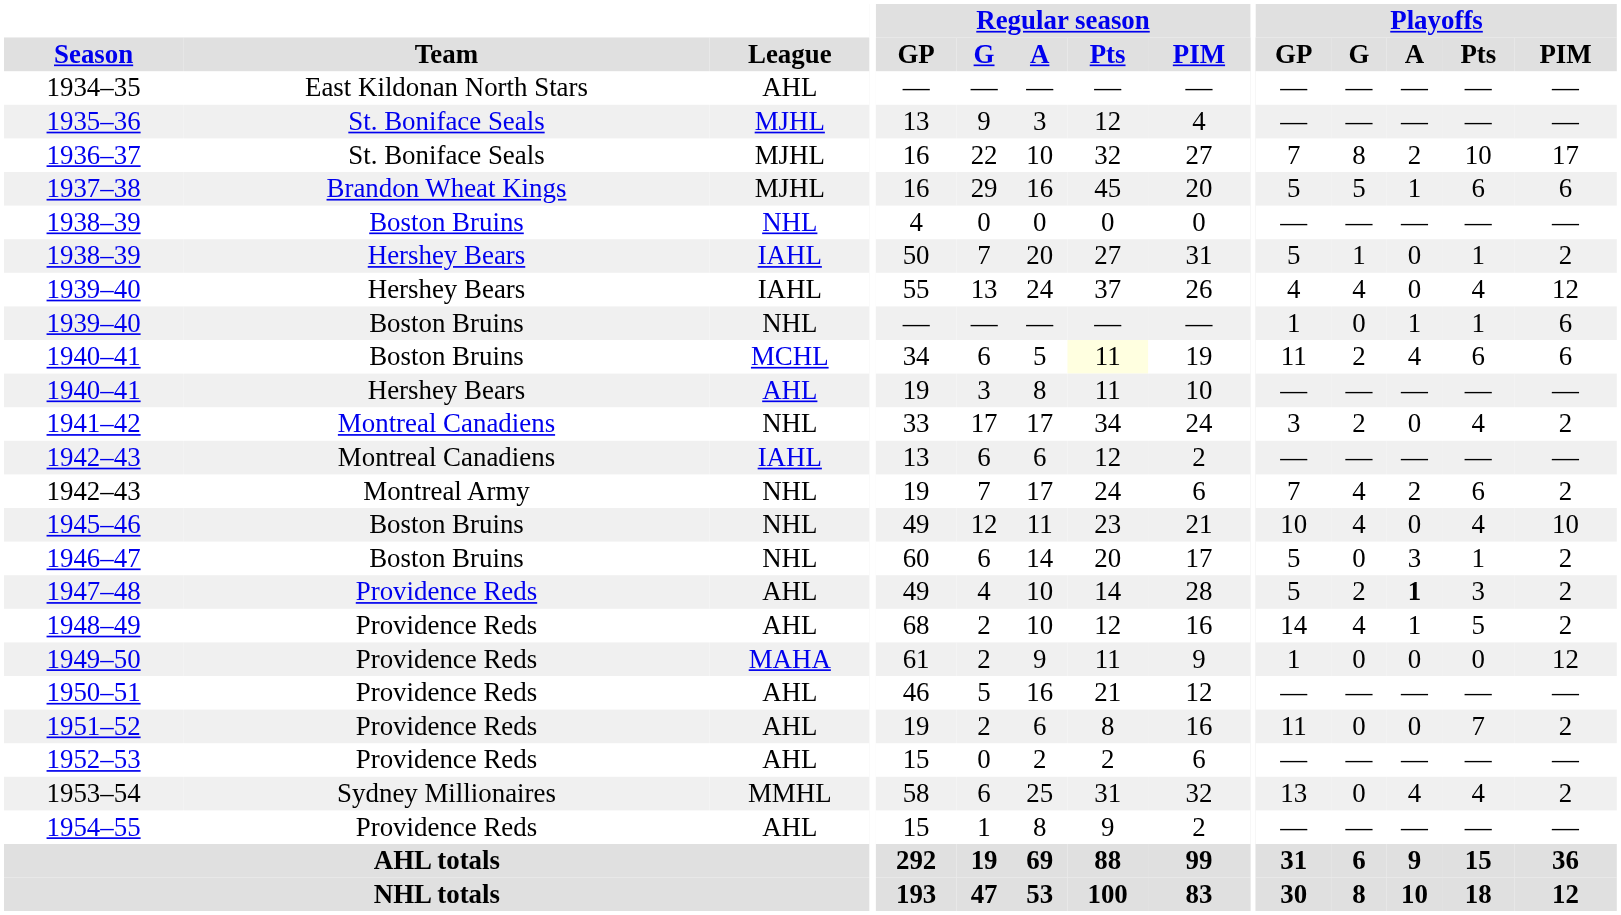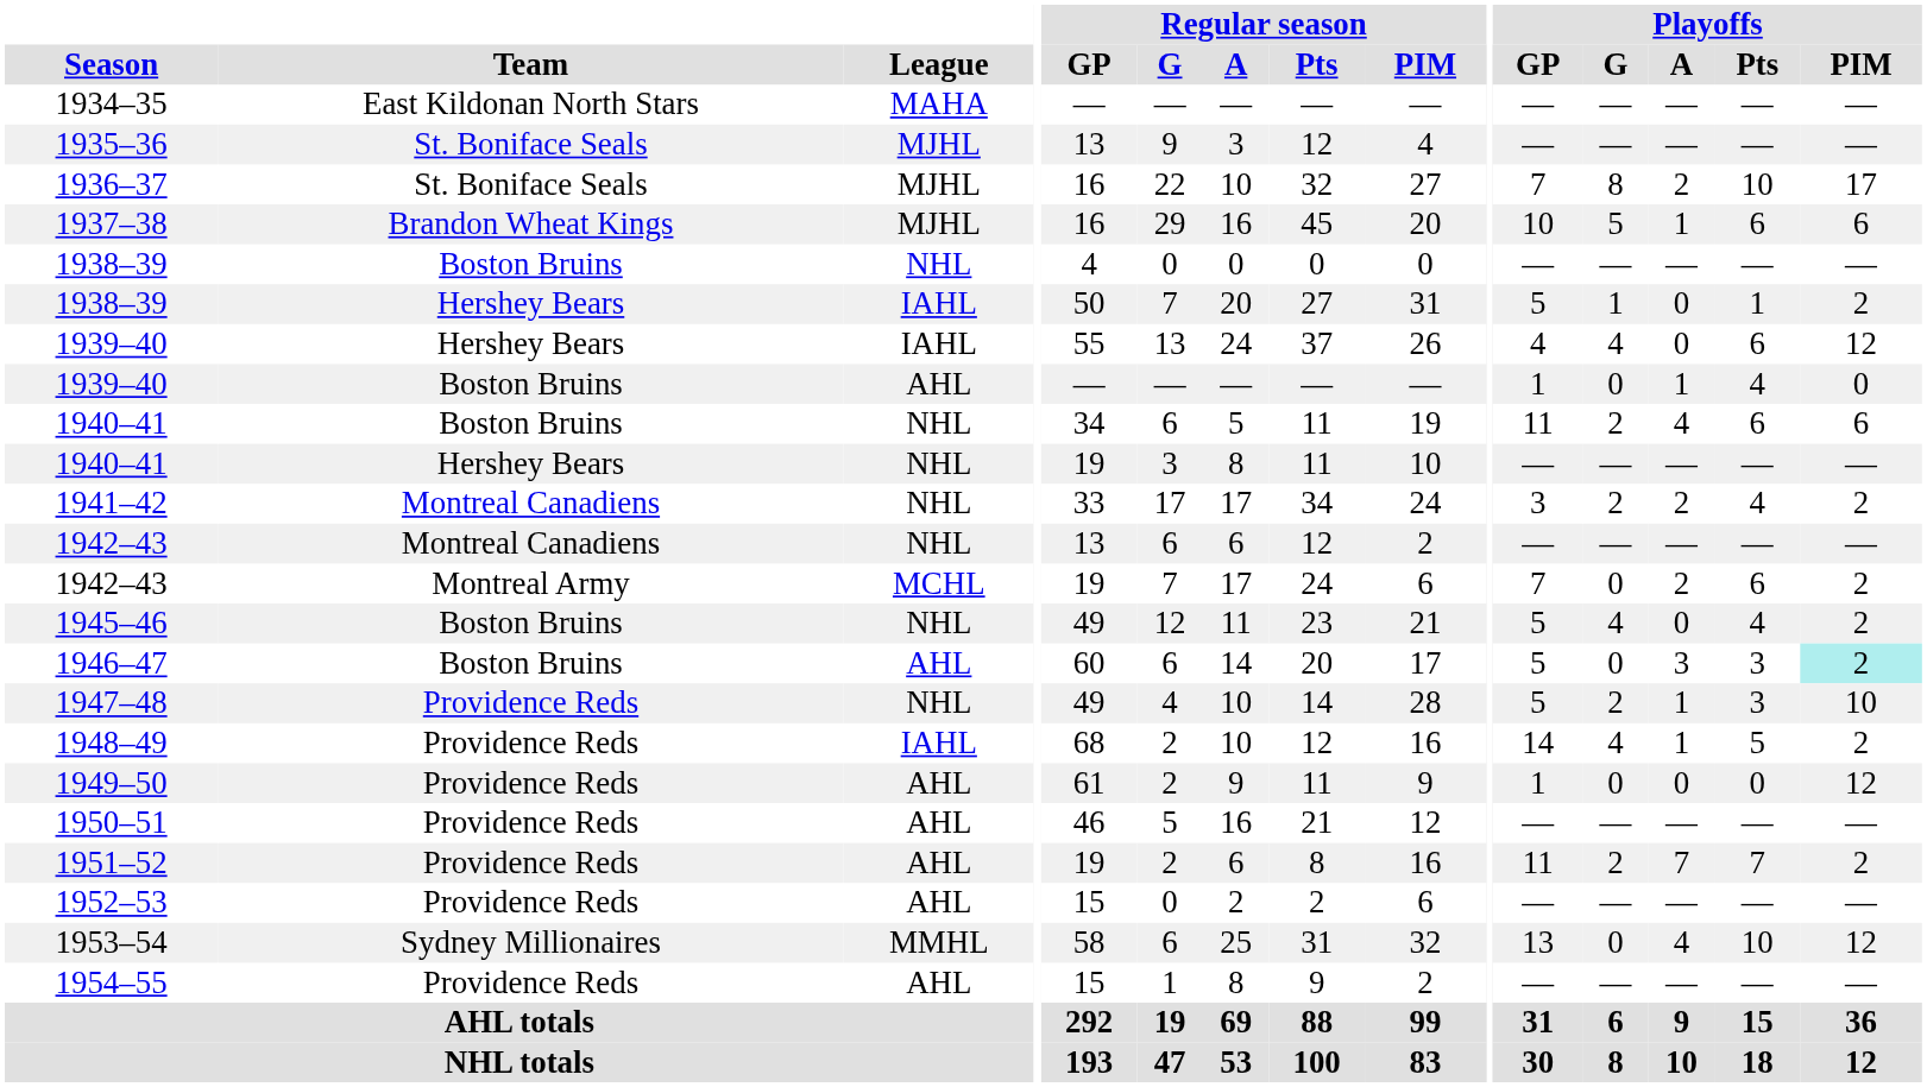1934–35 | League: AHL -> MAHA
1937–38 | Playoffs / GP: 5 -> 10
1939–40 / Hershey Bears | Playoffs / Pts: 4 -> 6
1939–40 / Boston Bruins | League: NHL -> AHL
1939–40 / Boston Bruins | Playoffs / Pts: 1 -> 4
1939–40 / Boston Bruins | Playoffs / PIM: 6 -> 0
1940–41 / Boston Bruins | League: MCHL -> NHL
1940–41 / Boston Bruins | Regular season / Pts: lightyellow background -> no background
1940–41 / Hershey Bears | League: AHL -> NHL
1941–42 | Playoffs / A: 0 -> 2
1942–43 / Montreal Canadiens | League: IAHL -> NHL
1942–43 / Montreal Army | League: NHL -> MCHL
1942–43 / Montreal Army | Playoffs / G: 4 -> 0
1945–46 | Playoffs / GP: 10 -> 5
1945–46 | Playoffs / PIM: 10 -> 2
1946–47 | League: NHL -> AHL
1946–47 | Playoffs / Pts: 1 -> 3
1946–47 | Playoffs / PIM: no background -> paleturquoise background
1947–48 | League: AHL -> NHL
1947–48 | Playoffs / A: bold -> normal
1947–48 | Playoffs / PIM: 2 -> 10
1948–49 | League: AHL -> IAHL
1949–50 | League: MAHA -> AHL
1951–52 | Playoffs / G: 0 -> 2
1951–52 | Playoffs / A: 0 -> 7
1953–54 | Playoffs / Pts: 4 -> 10
1953–54 | Playoffs / PIM: 2 -> 12
